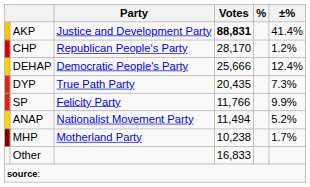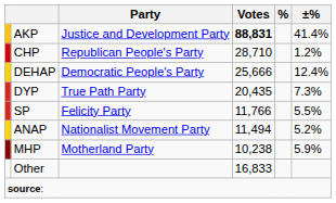CHP | Votes: 28,170 -> 28,710
SP | ±%: 9.9% -> 5.5%
MHP | ±%: 1.7% -> 5.9%
